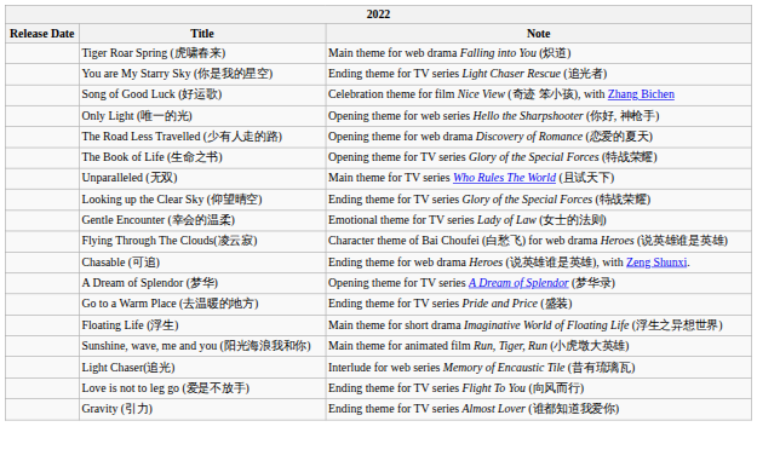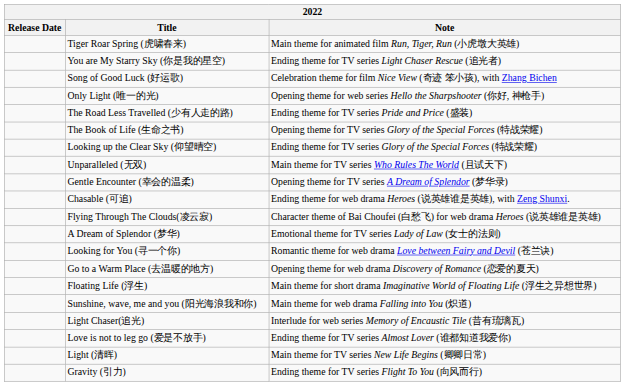Tiger Roar Spring (虎啸春来) | Note: Main theme for web drama Falling into You (炽道) -> Main theme for animated film Run, Tiger, Run (小虎墩大英雄)
The Road Less Travelled (少有人走的路) | Note: Opening theme for web drama Discovery of Romance (恋爱的夏天) -> Ending theme for TV series Pride and Price (盛装)
rows swapped: Looking up the Clear Sky (仰望晴空) <-> Unparalleled (无双)
Gentle Encounter (幸会的温柔) | Note: Emotional theme for TV series Lady of Law (女士的法则) -> Opening theme for TV series A Dream of Splendor (梦华录)
rows swapped: Chasable (可追) <-> Flying Through The Clouds(凌云寂)
A Dream of Splendor (梦华) | Note: Opening theme for TV series A Dream of Splendor (梦华录) -> Emotional theme for TV series Lady of Law (女士的法则)
+ row: Looking for You (寻一个你) | Romantic theme for web drama Love between Fairy and Devil (苍兰诀)
Go to a Warm Place (去温暖的地方) | Note: Ending theme for TV series Pride and Price (盛装) -> Opening theme for web drama Discovery of Romance (恋爱的夏天)
Sunshine, wave, me and you (阳光海浪我和你) | Note: Main theme for animated film Run, Tiger, Run (小虎墩大英雄) -> Main theme for web drama Falling into You (炽道)
Love is not to leg go (爱是不放手) | Note: Ending theme for TV series Flight To You (向风而行) -> Ending theme for TV series Almost Lover (谁都知道我爱你)
+ row: Light (清晖) | Main theme for TV series New Life Begins (卿卿日常)
Gravity (引力) | Note: Ending theme for TV series Almost Lover (谁都知道我爱你) -> Ending theme for TV series Flight To You (向风而行)
